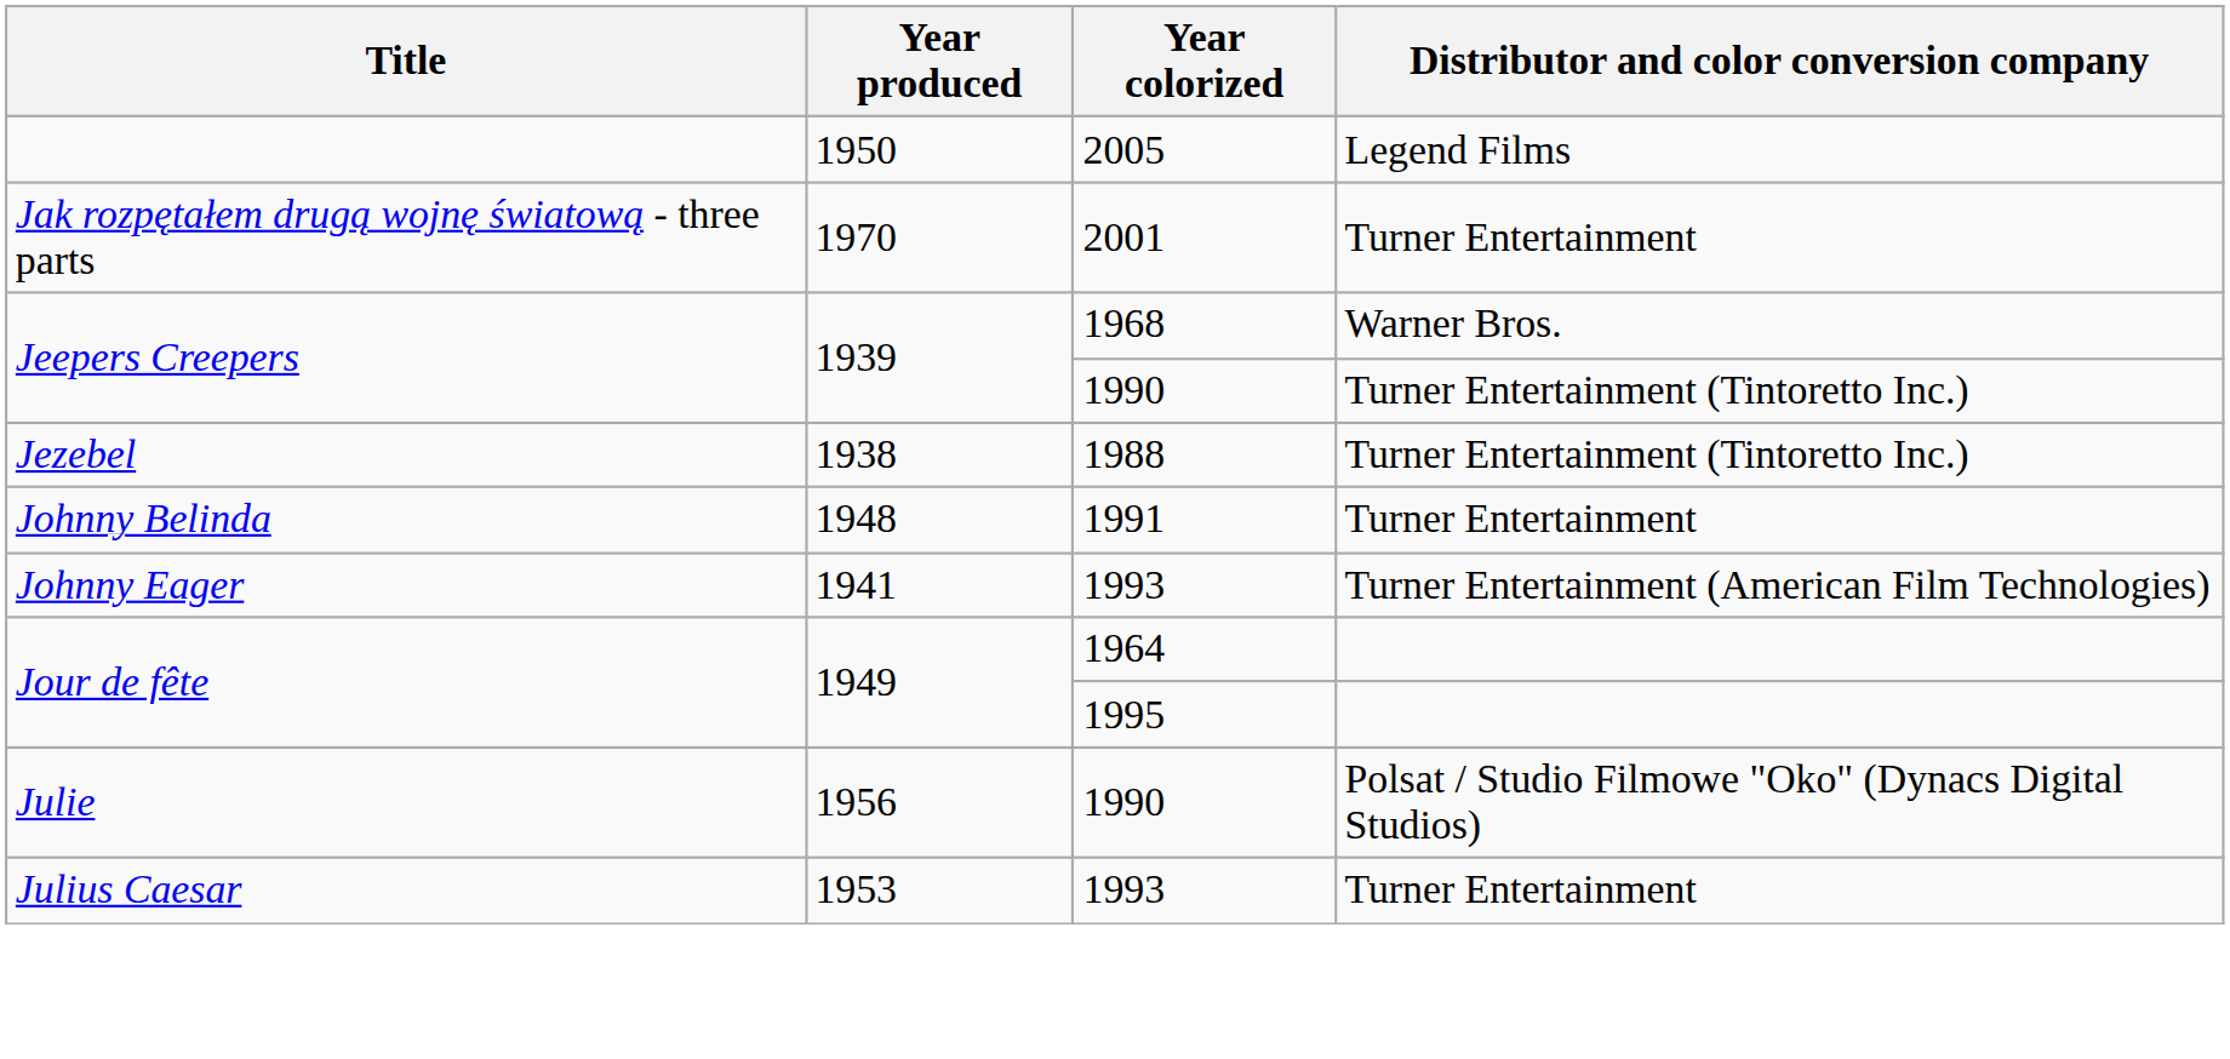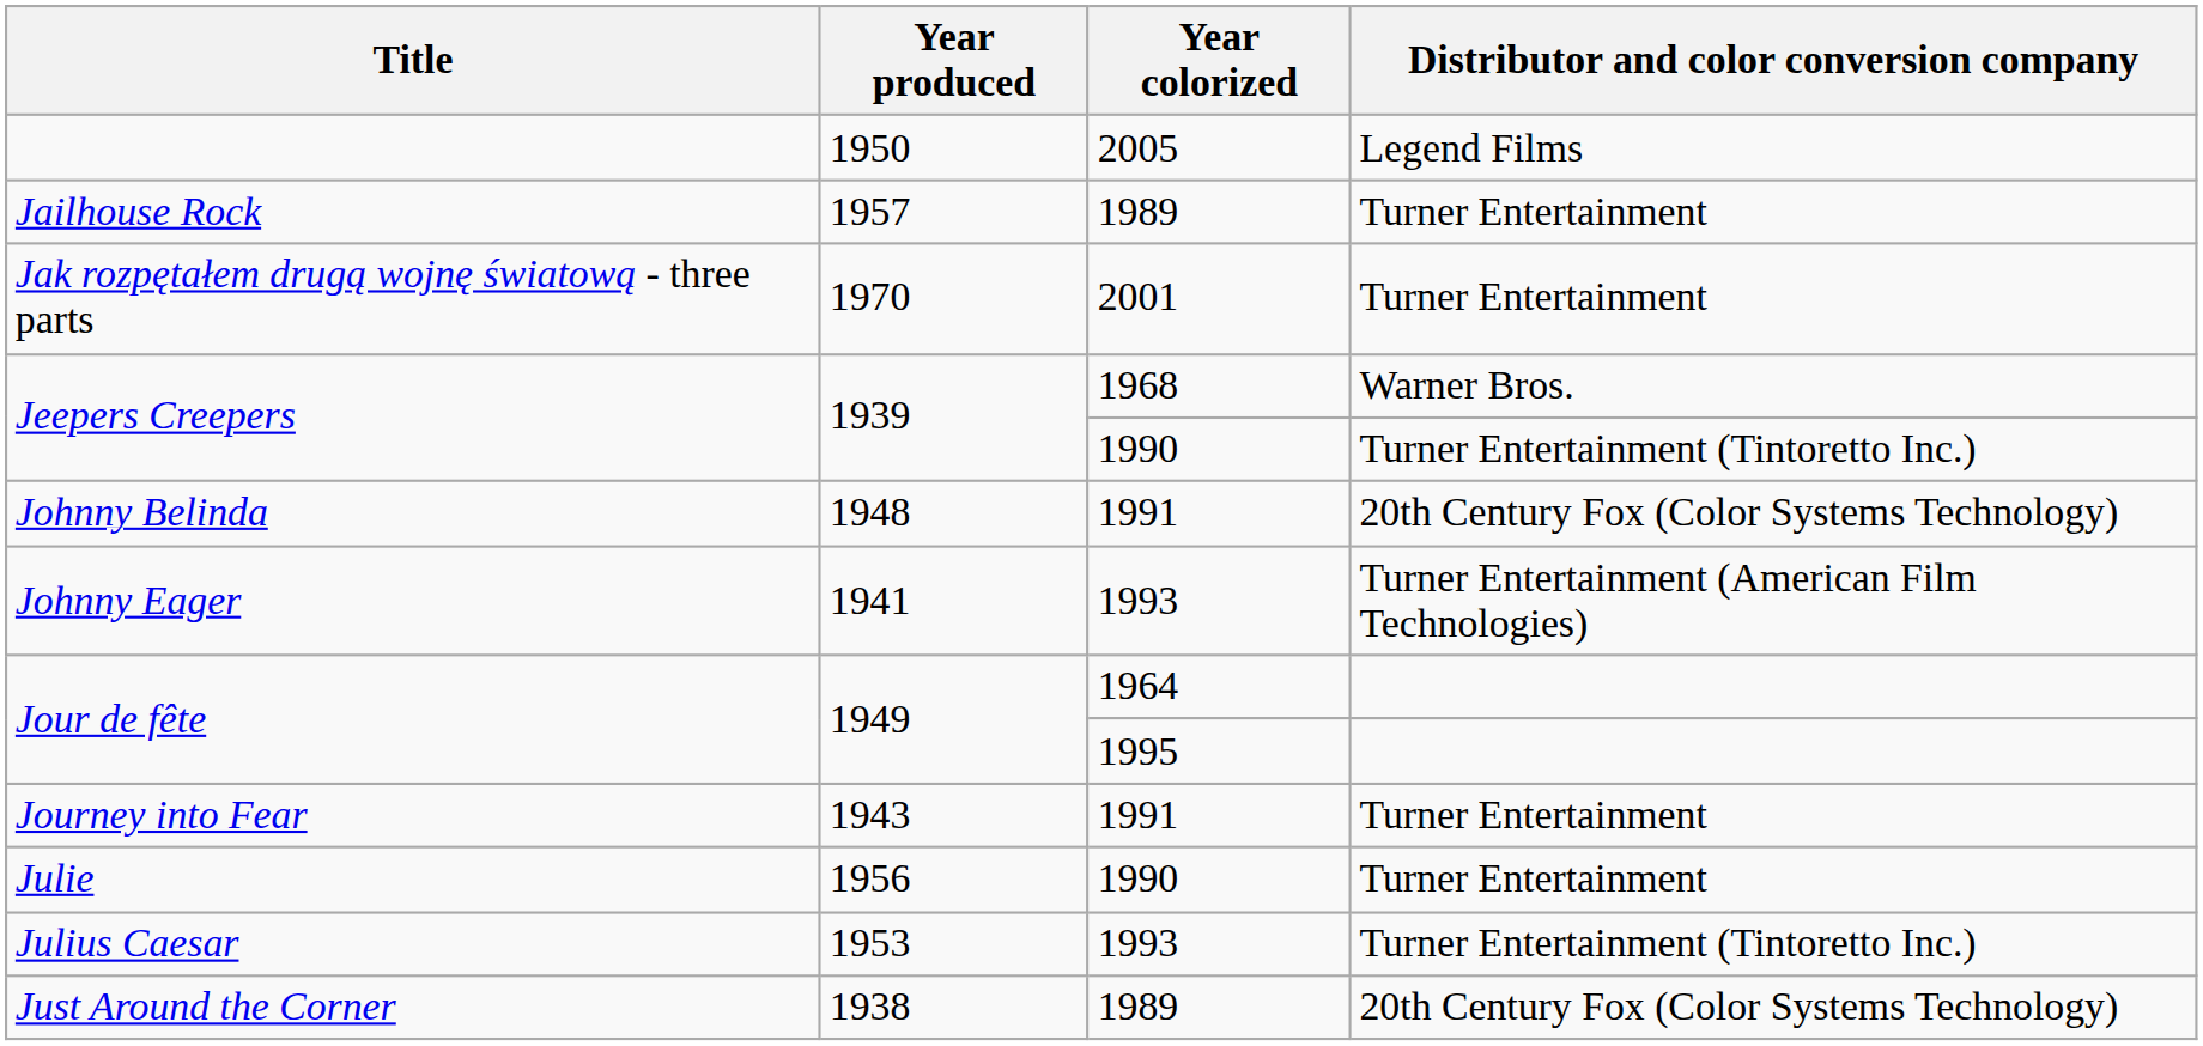+ row: Jailhouse Rock | 1957 | 1989 | Turner Entertainment
- row: Jezebel | 1938 | 1988 | Turner Entertainment (Tintoretto Inc.)
Johnny Belinda | Distributor and color conversion company: Turner Entertainment -> 20th Century Fox (Color Systems Technology)
+ row: Journey into Fear | 1943 | 1991 | Turner Entertainment
Julie | Distributor and color conversion company: Polsat / Studio Filmowe "Oko" (Dynacs Digital Studios) -> Turner Entertainment
Julius Caesar | Distributor and color conversion company: Turner Entertainment -> Turner Entertainment (Tintoretto Inc.)
+ row: Just Around the Corner | 1938 | 1989 | 20th Century Fox (Color Systems Technology)
